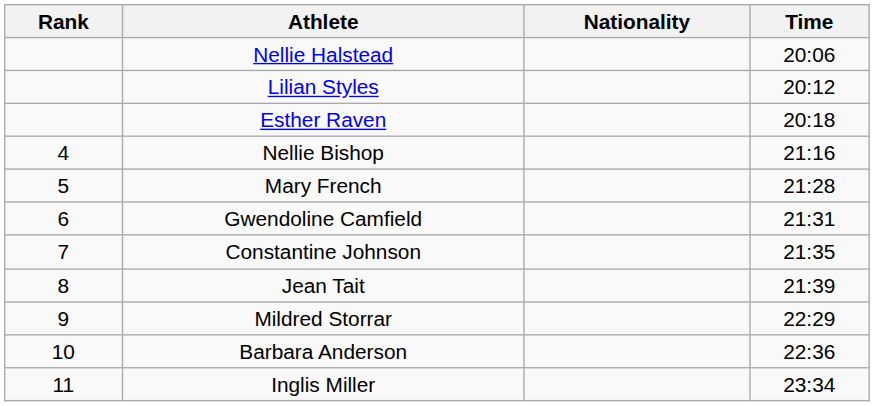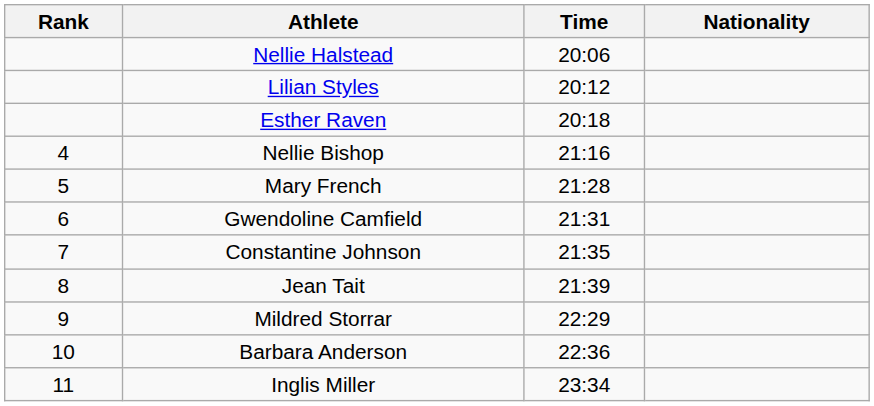columns swapped: Nationality <-> Time
